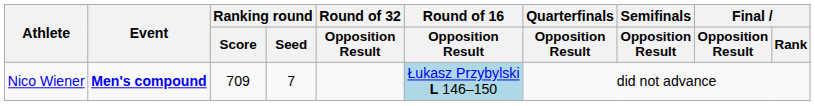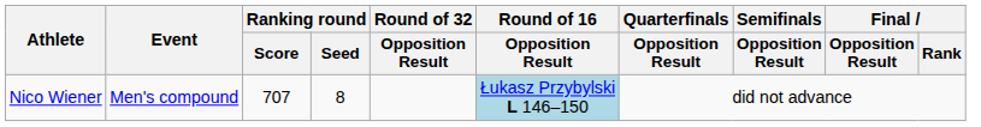Nico Wiener | Event: bold -> normal
Nico Wiener | Ranking round / Score: 709 -> 707
Nico Wiener | Ranking round / Seed: 7 -> 8
